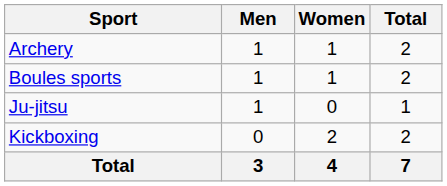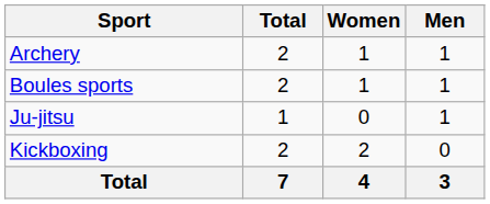columns swapped: Men <-> Total
